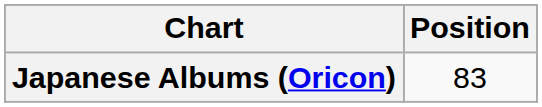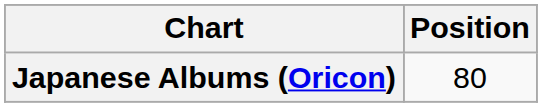Japanese Albums (Oricon) | Position: 83 -> 80
